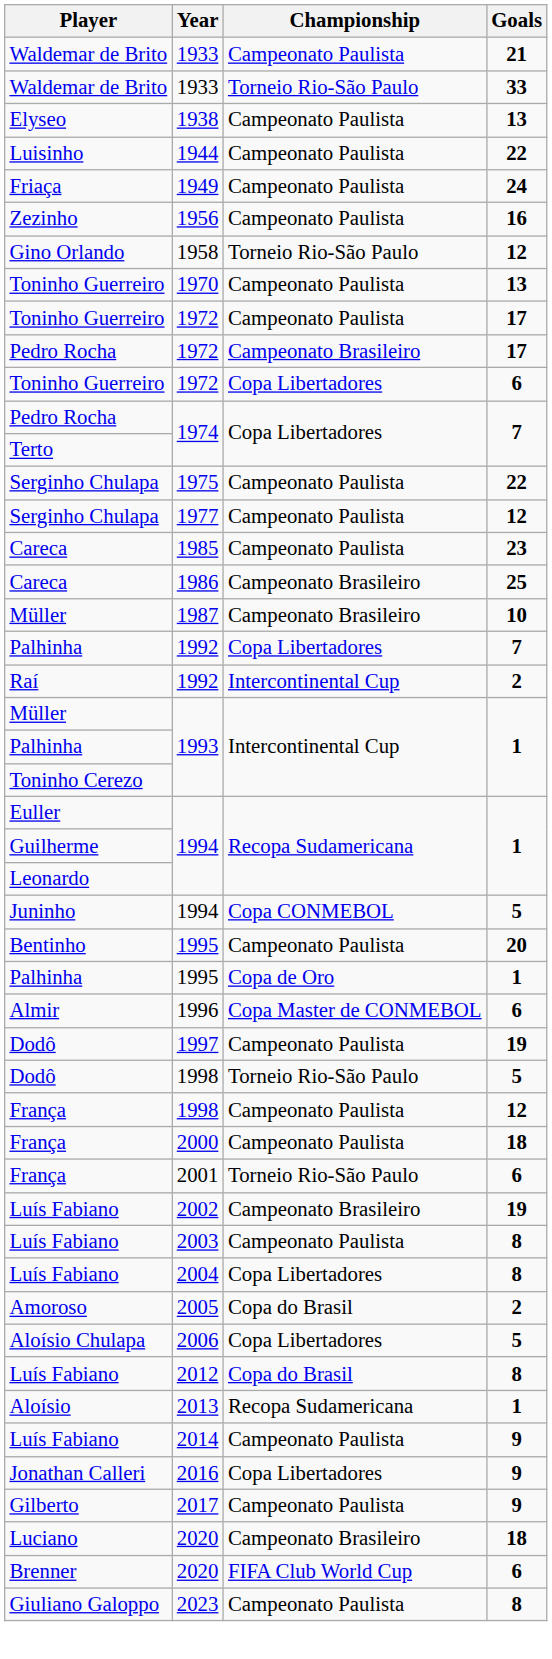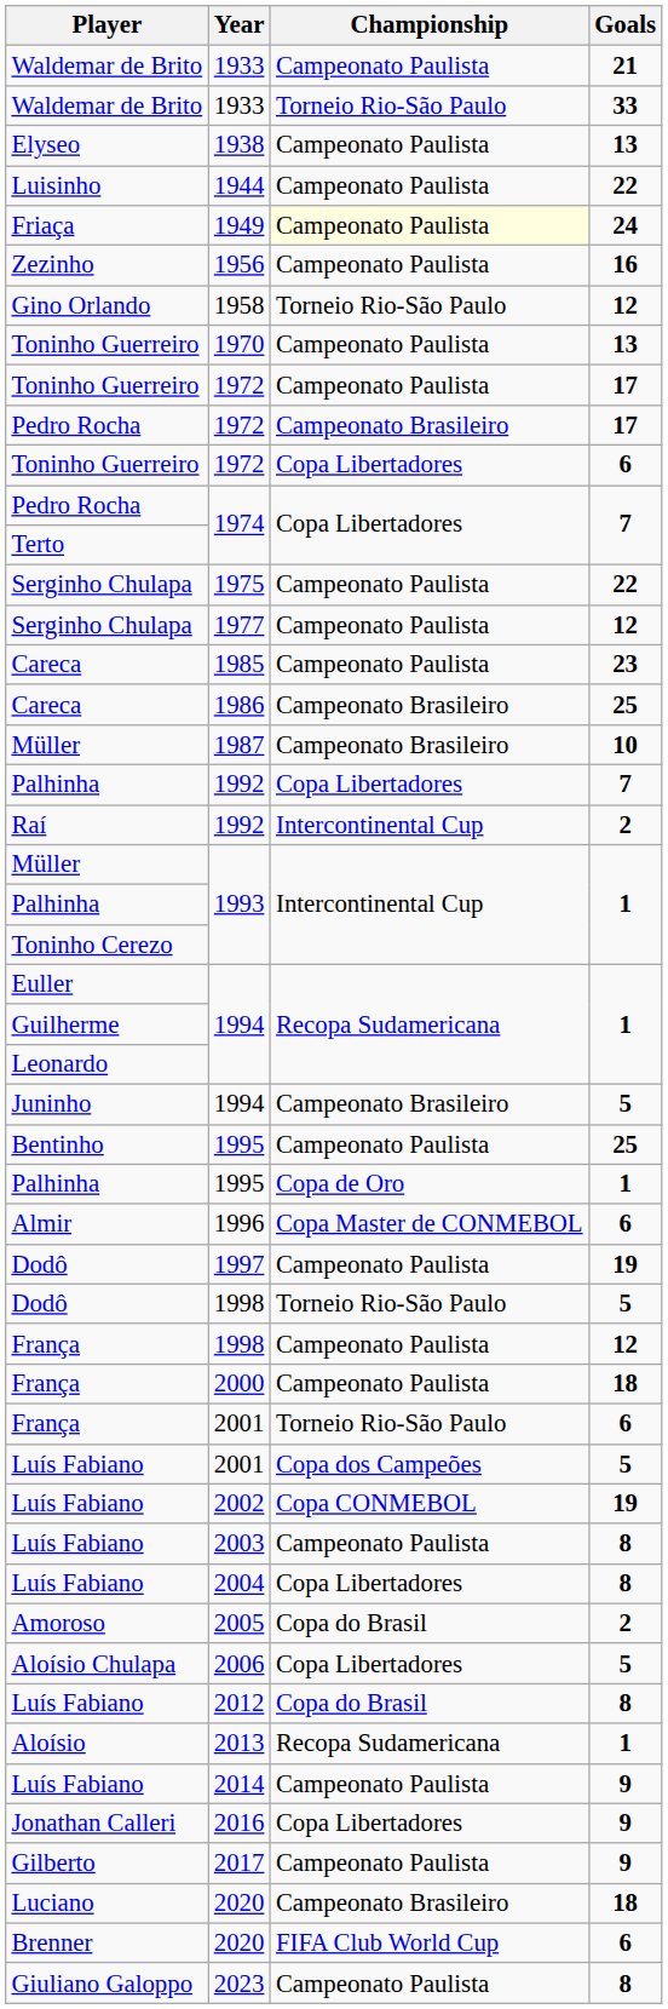1949 | Championship: no background -> lightyellow background
Juninho / 1994 | Championship: Copa CONMEBOL -> Campeonato Brasileiro
Bentinho / 1995 | Goals: 20 -> 25
+ row: Luís Fabiano | 2001 | Copa dos Campeões | 5
2002 | Championship: Campeonato Brasileiro -> Copa CONMEBOL
